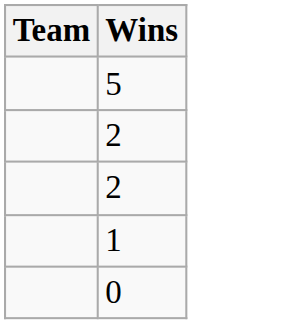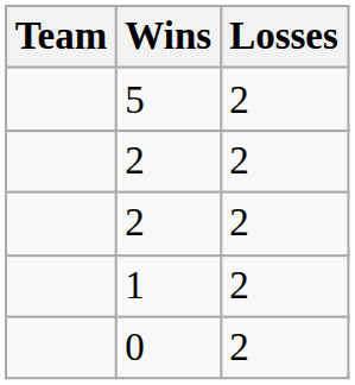+ column: Losses | 2 | 2 | 2 | 2 | 2
